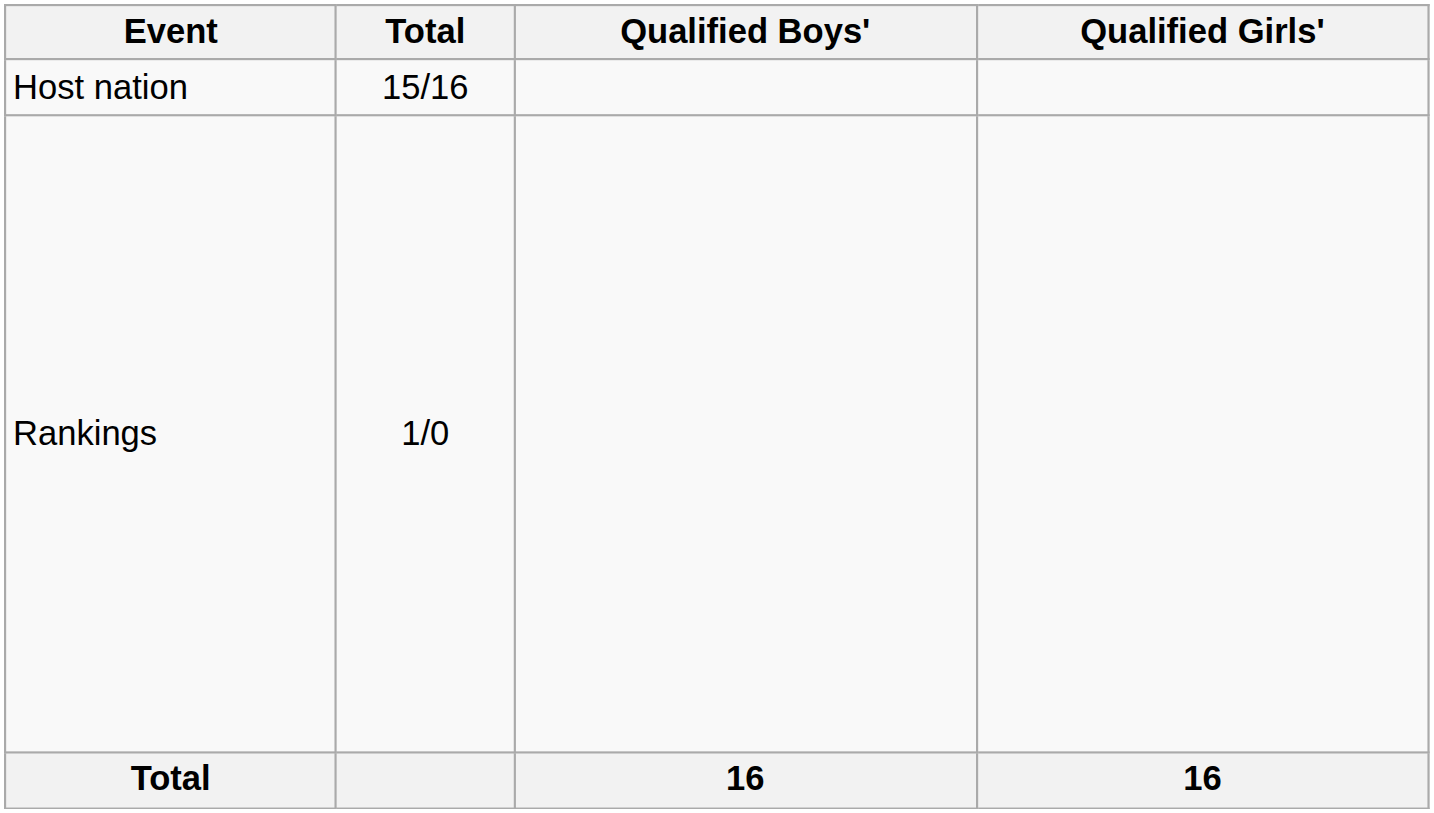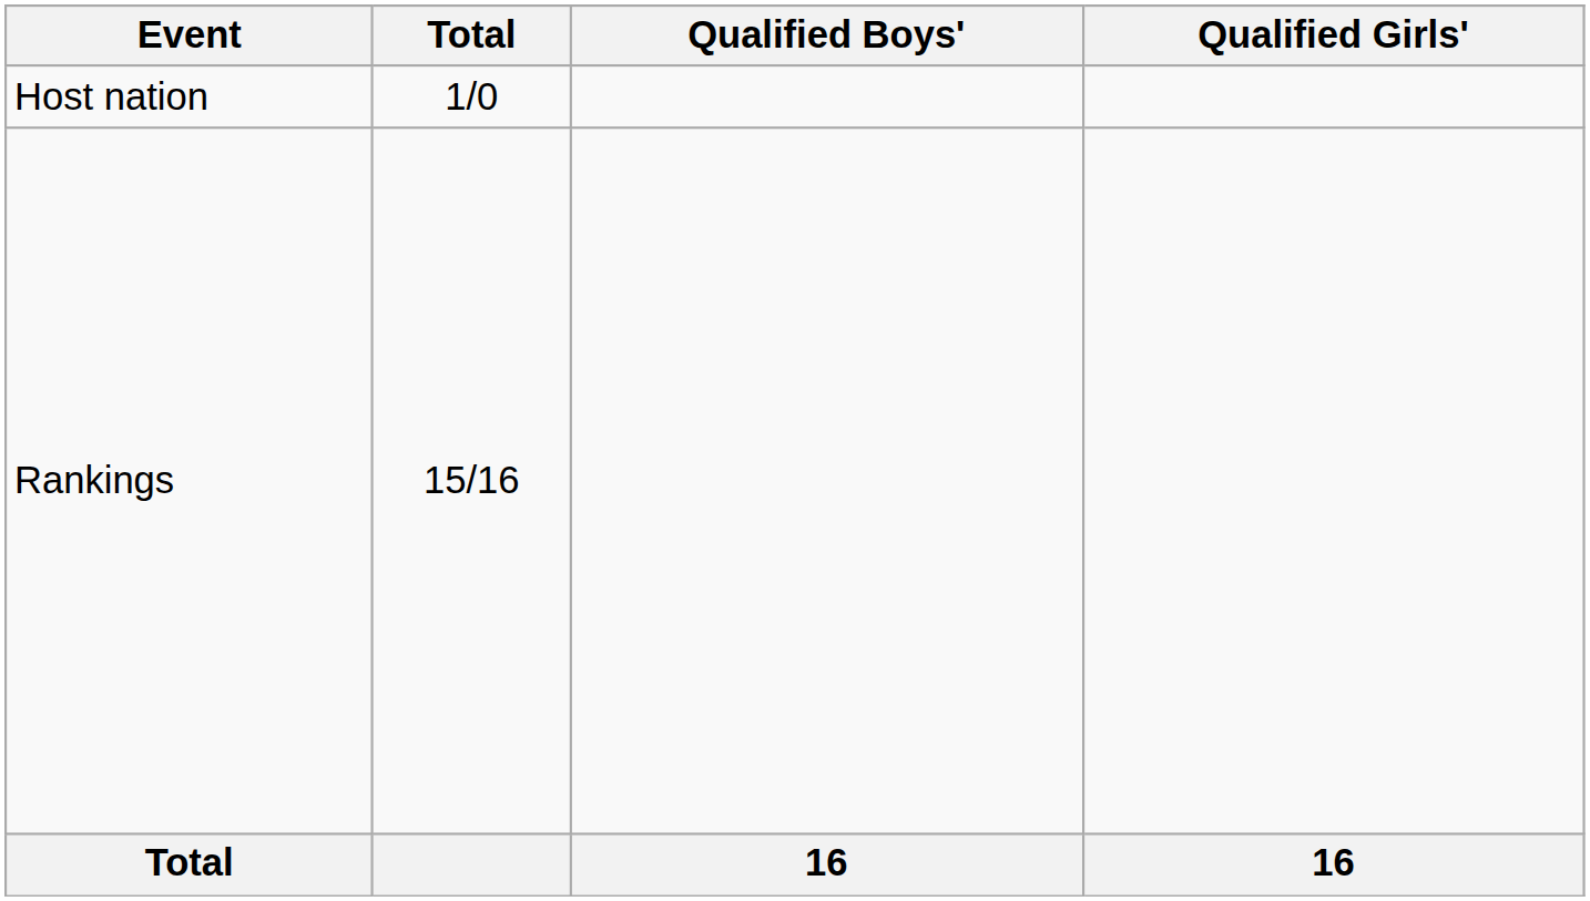Host nation | Total: 15/16 -> 1/0
Rankings | Total: 1/0 -> 15/16
